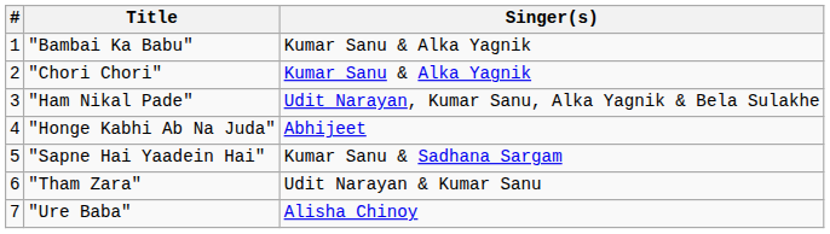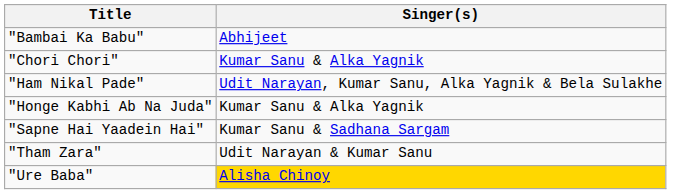- column: # | 1 | 2 | 3 | 4 | 5 | 6 | 7
"Bambai Ka Babu" | Singer(s): Kumar Sanu & Alka Yagnik -> Abhijeet
"Honge Kabhi Ab Na Juda" | Singer(s): Abhijeet -> Kumar Sanu & Alka Yagnik
"Ure Baba" | Singer(s): no background -> gold background
